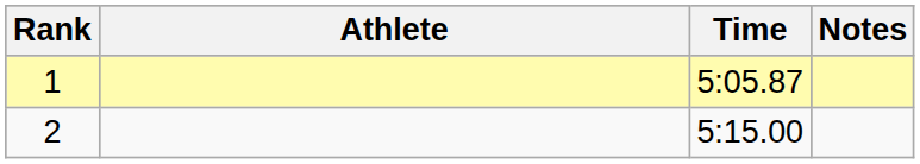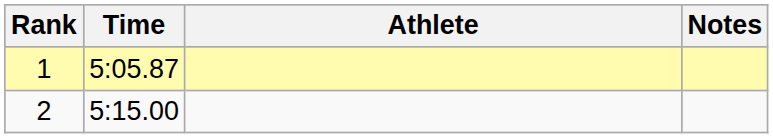columns swapped: Athlete <-> Time
